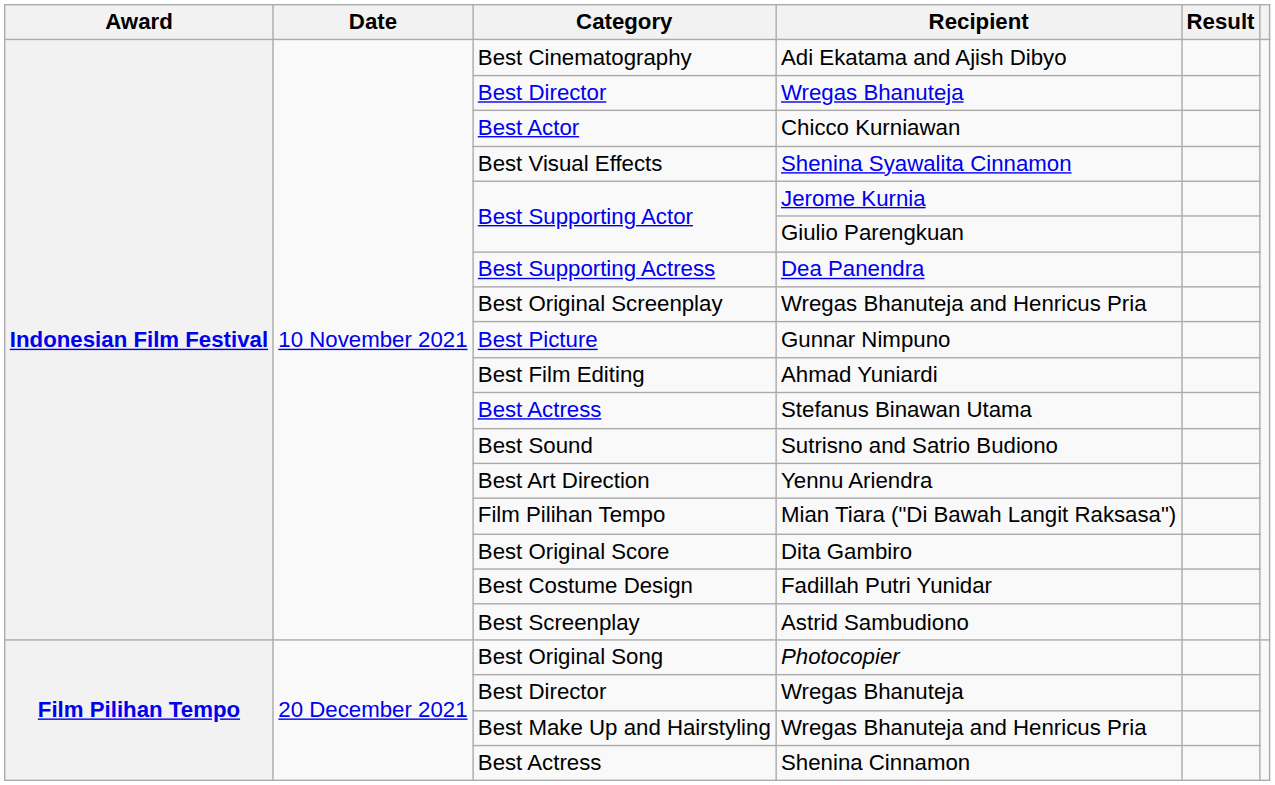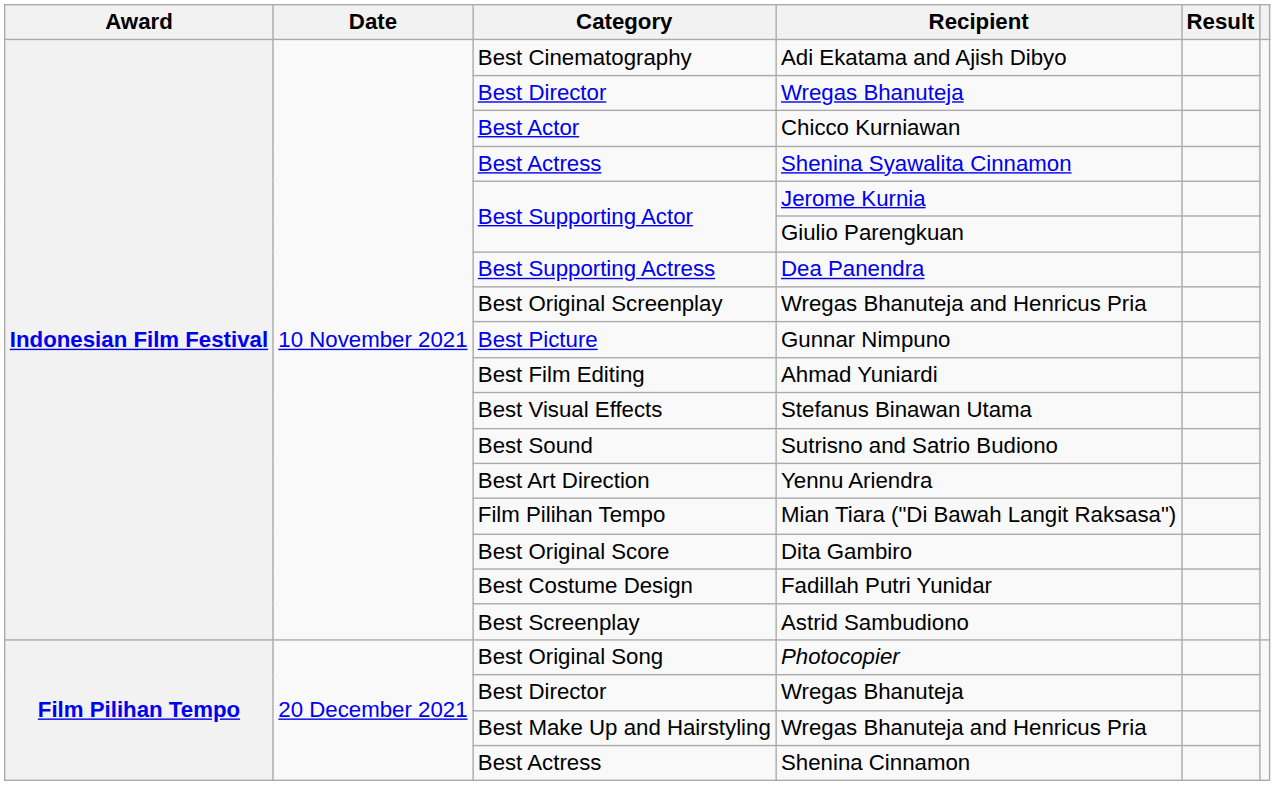Shenina Syawalita Cinnamon | Category: Best Visual Effects -> Best Actress
Stefanus Binawan Utama | Category: Best Actress -> Best Visual Effects
